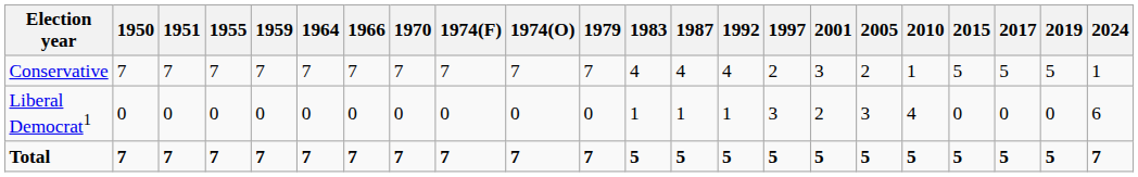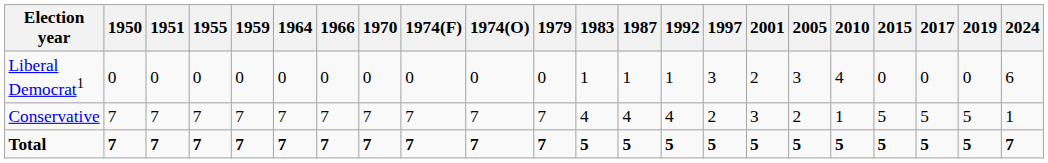rows swapped: Liberal Democrat1 <-> Conservative
